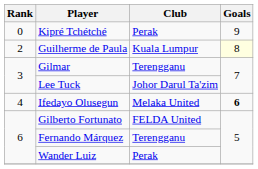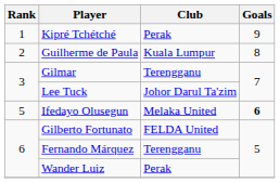Kipré Tchétché | Rank: 0 -> 1
Guilherme de Paula | Goals: lightyellow background -> no background
Ifedayo Olusegun | Rank: 4 -> 5
